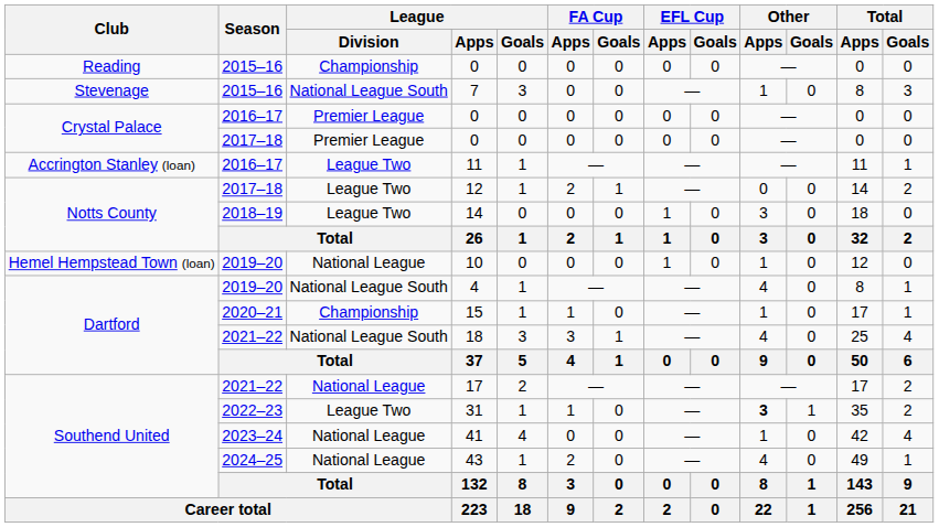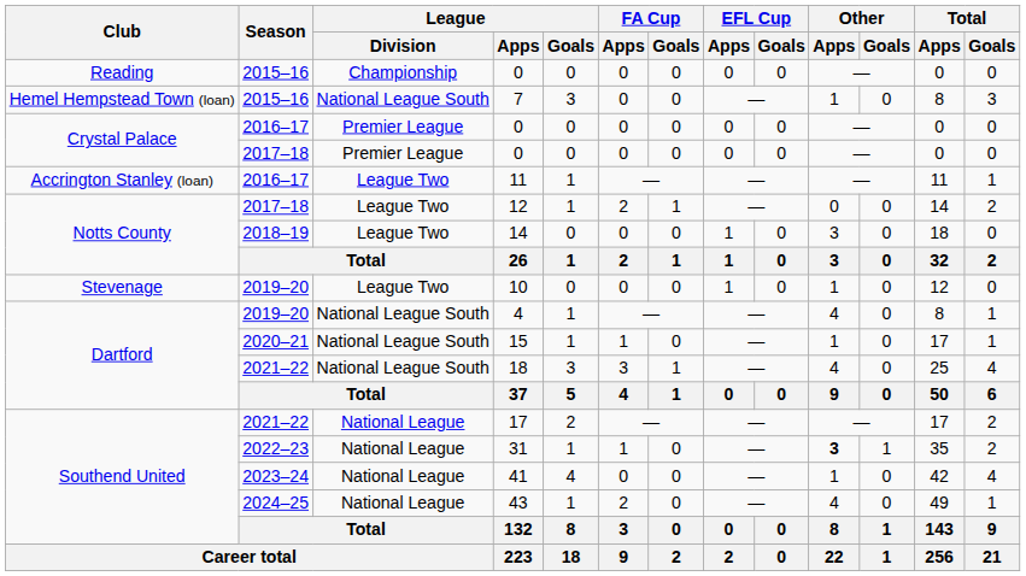7 | Club: Stevenage -> Hemel Hempstead Town (loan)
10 | Club: Hemel Hempstead Town (loan) -> Stevenage
10 | League / Division: National League -> League Two
15 | League / Division: Championship -> National League South
31 | League / Division: League Two -> National League
